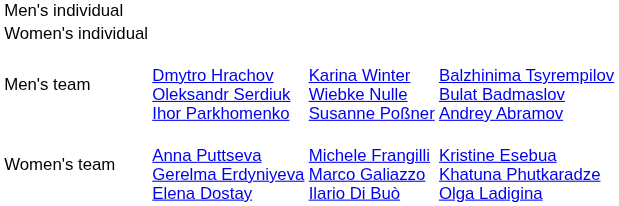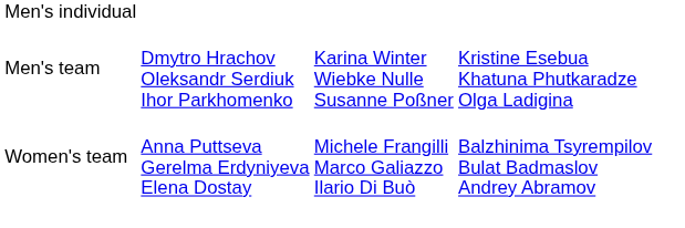- row: Women's individual
Men's team | column 4: Balzhinima Tsyrempilov Bulat Badmaslov Andrey Abramov -> Kristine Esebua Khatuna Phutkaradze Olga Ladigina
Women's team | column 4: Kristine Esebua Khatuna Phutkaradze Olga Ladigina -> Balzhinima Tsyrempilov Bulat Badmaslov Andrey Abramov
